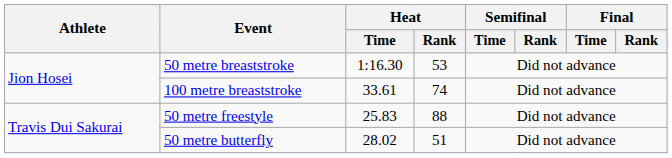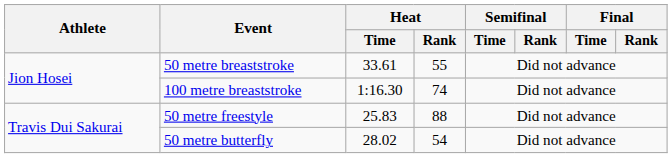50 metre breaststroke | Heat / Time: 1:16.30 -> 33.61
50 metre breaststroke | Heat / Rank: 53 -> 55
100 metre breaststroke | Heat / Time: 33.61 -> 1:16.30
50 metre butterfly | Heat / Rank: 51 -> 54
